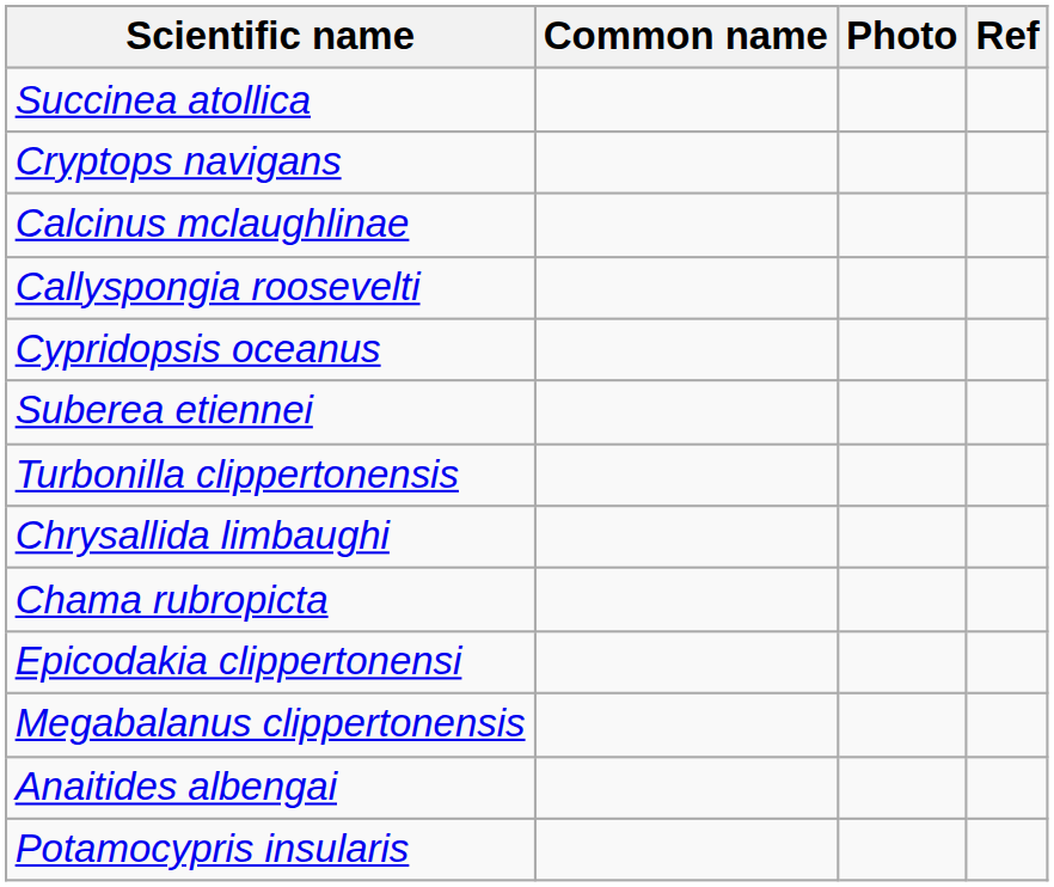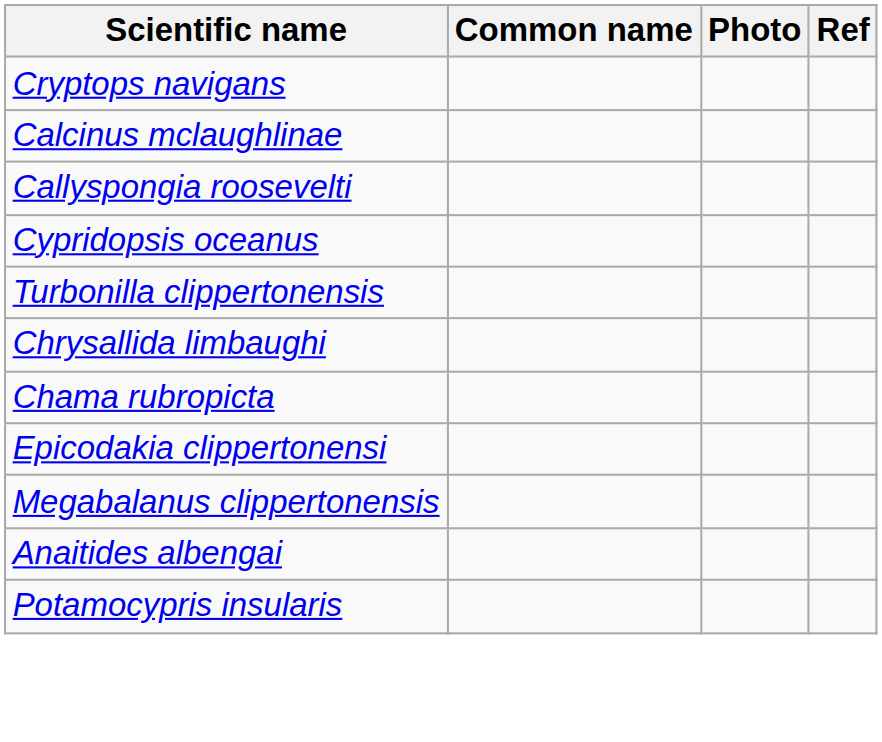- row: Succinea atollica
- row: Suberea etiennei
